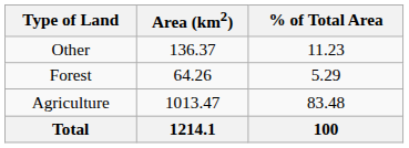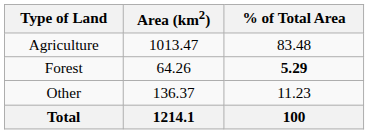rows swapped: Agriculture <-> Other
Forest | % of Total Area: normal -> bold
